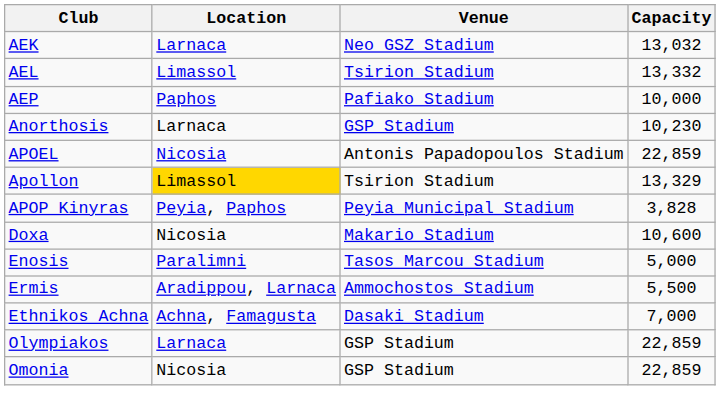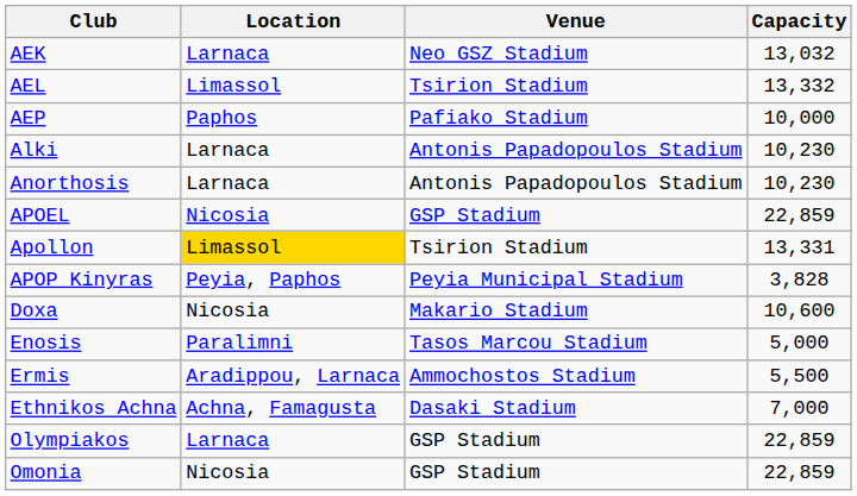+ row: Alki | Larnaca | Antonis Papadopoulos Stadium | 10,230
Anorthosis | Venue: GSP Stadium -> Antonis Papadopoulos Stadium
APOEL | Venue: Antonis Papadopoulos Stadium -> GSP Stadium
Apollon | Capacity: 13,329 -> 13,331
